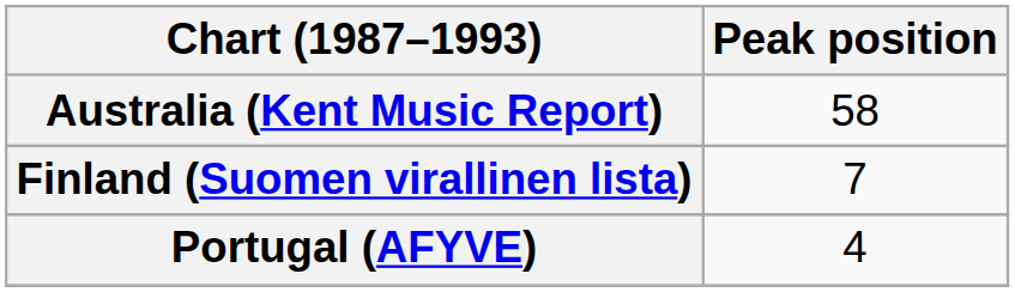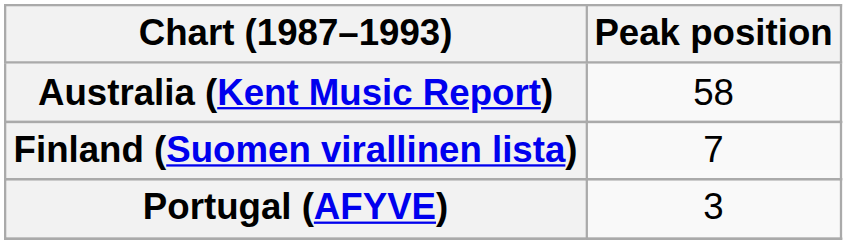Portugal (AFYVE) | Peak position: 4 -> 3
